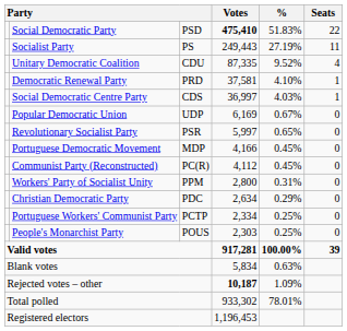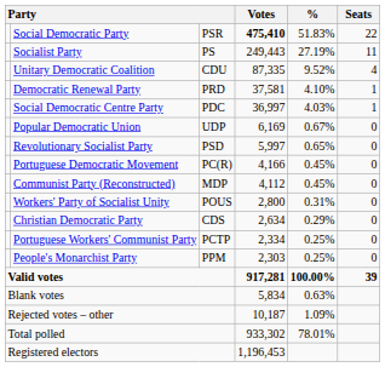Social Democratic Party | column 3: PSD -> PSR
Social Democratic Centre Party | column 3: CDS -> PDC
Revolutionary Socialist Party | column 3: PSR -> PSD
Portuguese Democratic Movement | column 3: MDP -> PC(R)
Communist Party (Reconstructed) | column 3: PC(R) -> MDP
Workers' Party of Socialist Unity | column 3: PPM -> POUS
Christian Democratic Party | column 3: PDC -> CDS
People's Monarchist Party | column 3: POUS -> PPM
Rejected votes – other | Votes: bold -> normal
